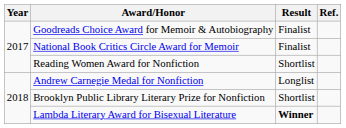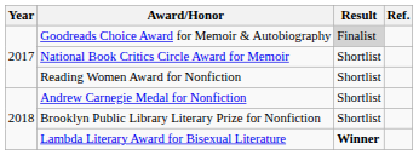Goodreads Choice Award for Memoir & Autobiography | Result: no background -> lightgrey background
National Book Critics Circle Award for Memoir | Result: Finalist -> Shortlist
Andrew Carnegie Medal for Nonfiction | Result: Longlist -> Shortlist
